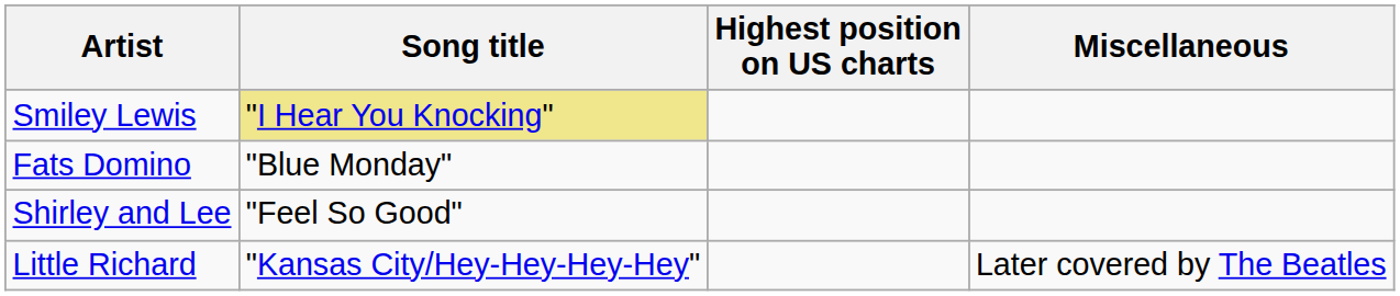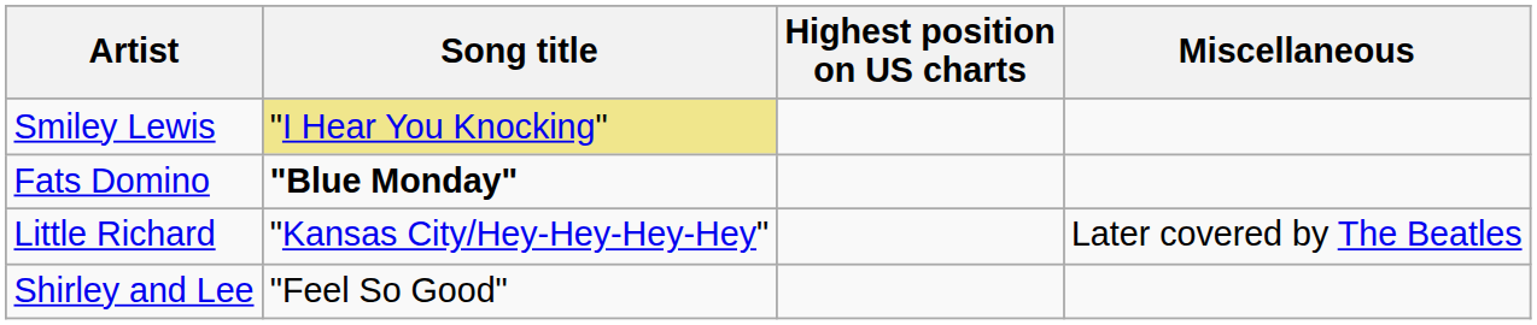Fats Domino | Song title: normal -> bold
rows swapped: Shirley and Lee <-> Little Richard
